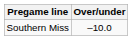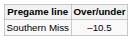Southern Miss | Over/under: –10.0 -> –10.5
